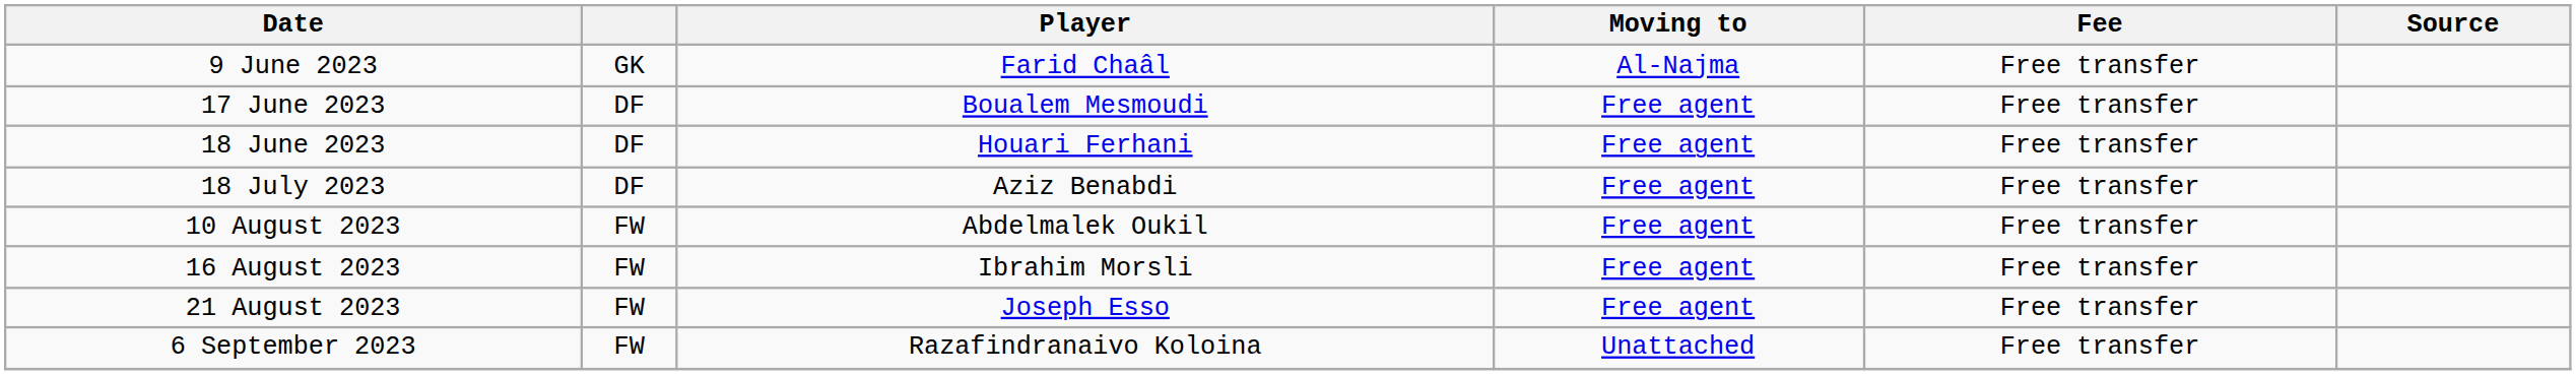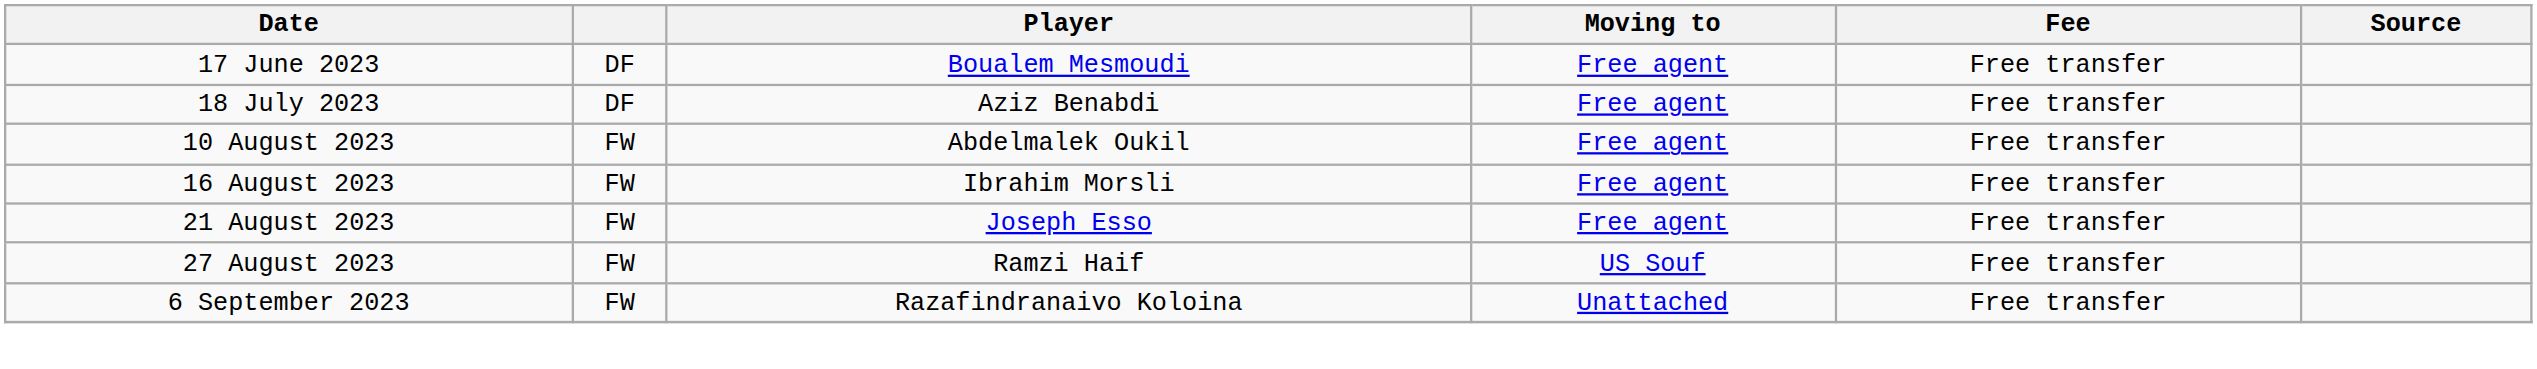- row: 9 June 2023 | GK | Farid Chaâl | Al-Najma | Free transfer
- row: 18 June 2023 | DF | Houari Ferhani | Free agent | Free transfer
+ row: 27 August 2023 | FW | Ramzi Haif | US Souf | Free transfer
